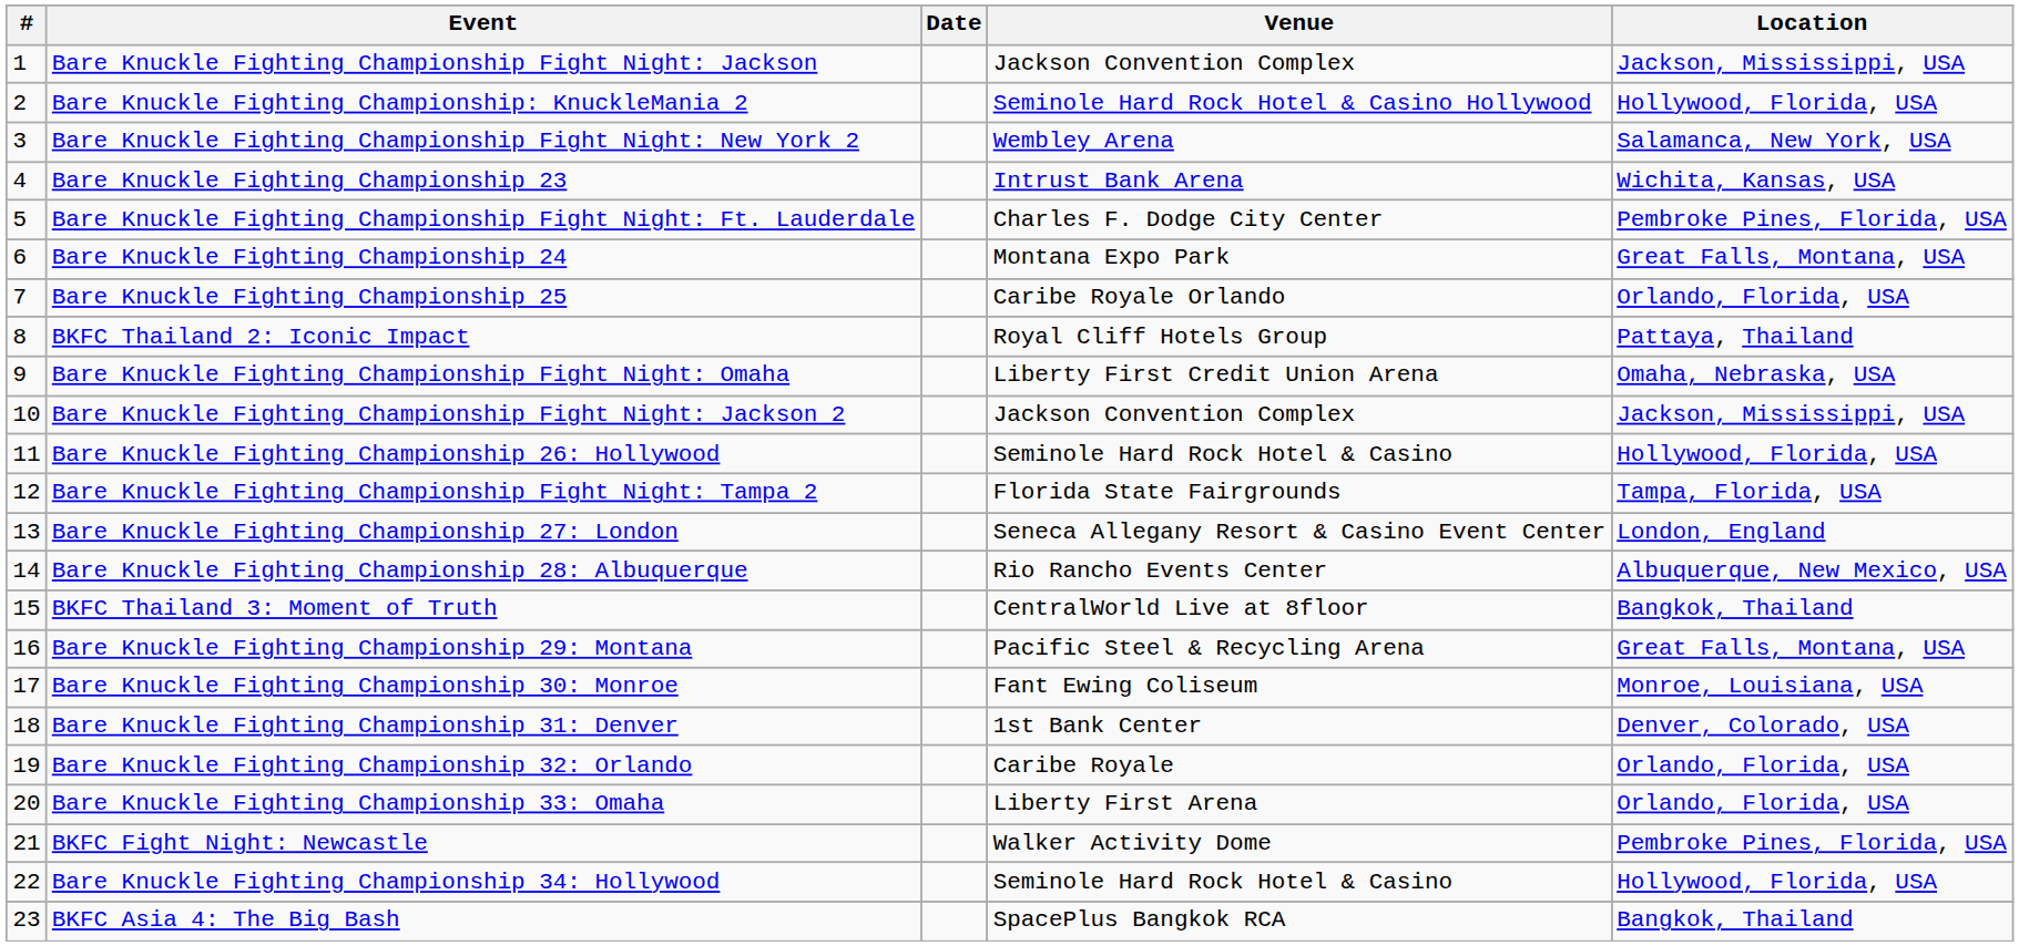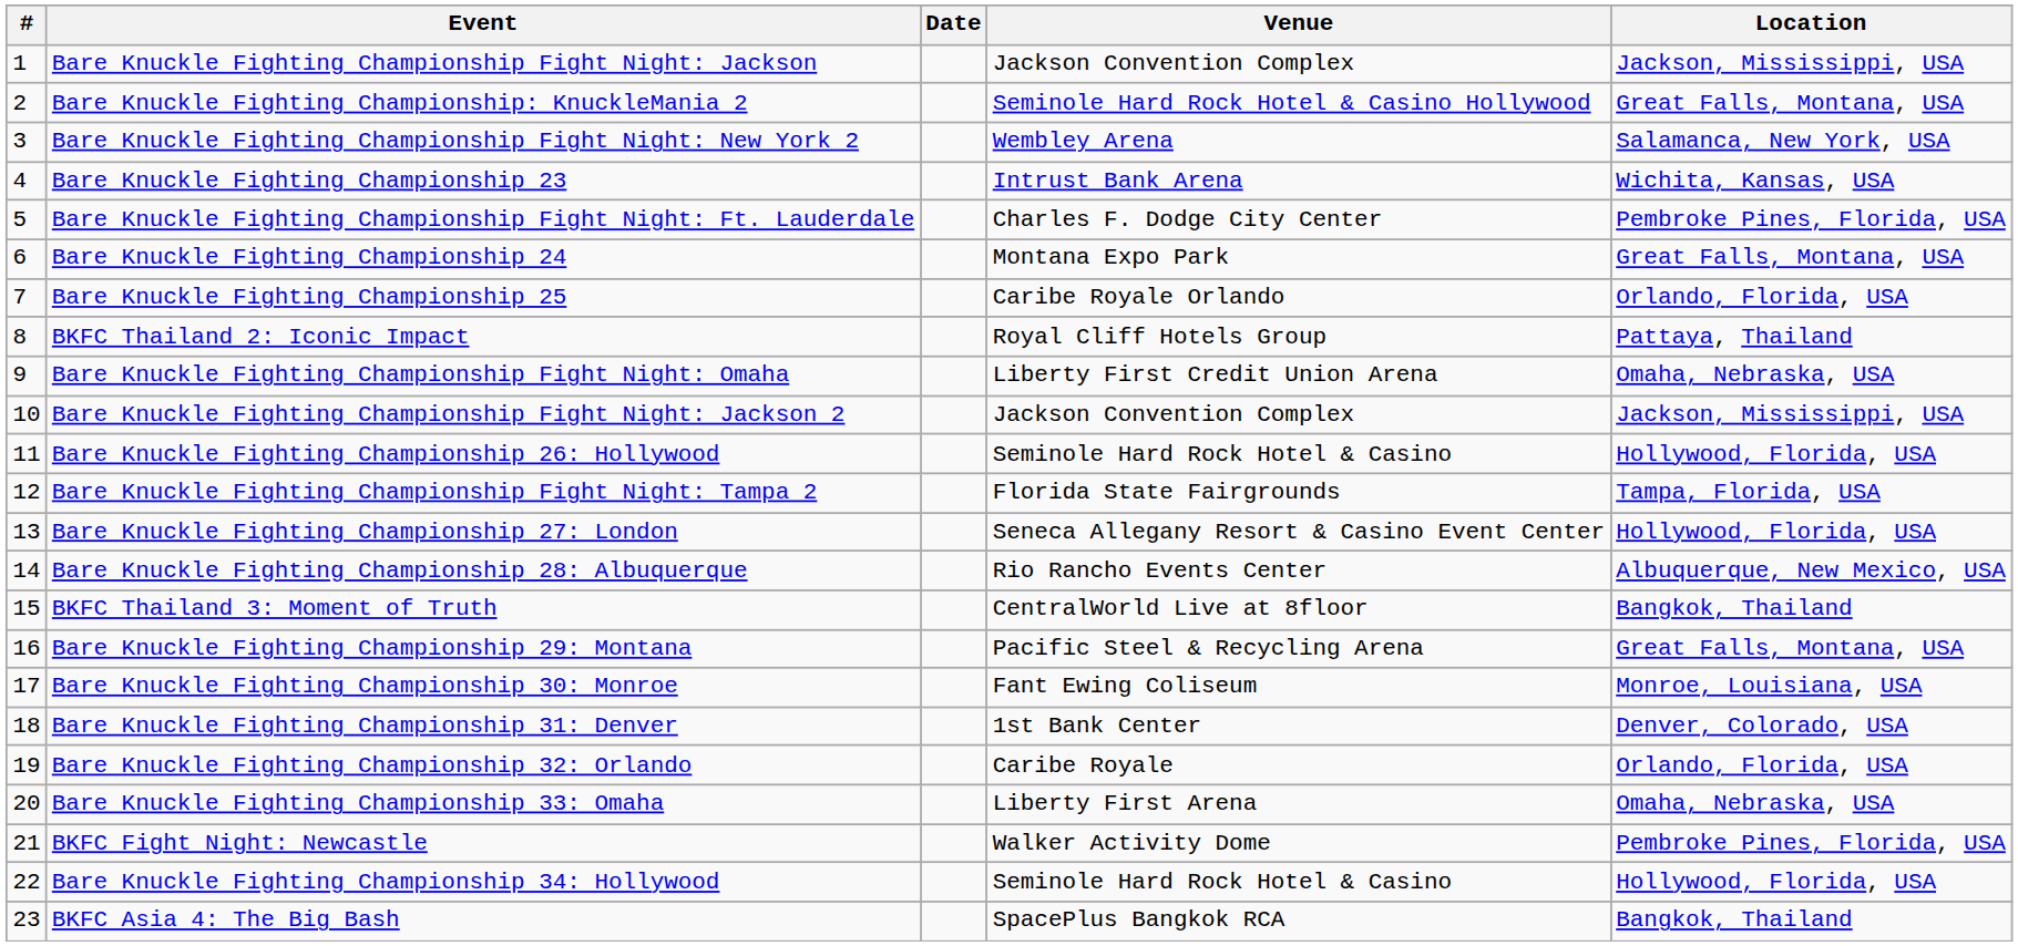Bare Knuckle Fighting Championship: KnuckleMania 2 | Location: Hollywood, Florida, USA -> Great Falls, Montana, USA
Bare Knuckle Fighting Championship 27: London | Location: London, England -> Hollywood, Florida, USA
Bare Knuckle Fighting Championship 33: Omaha | Location: Orlando, Florida, USA -> Omaha, Nebraska, USA
